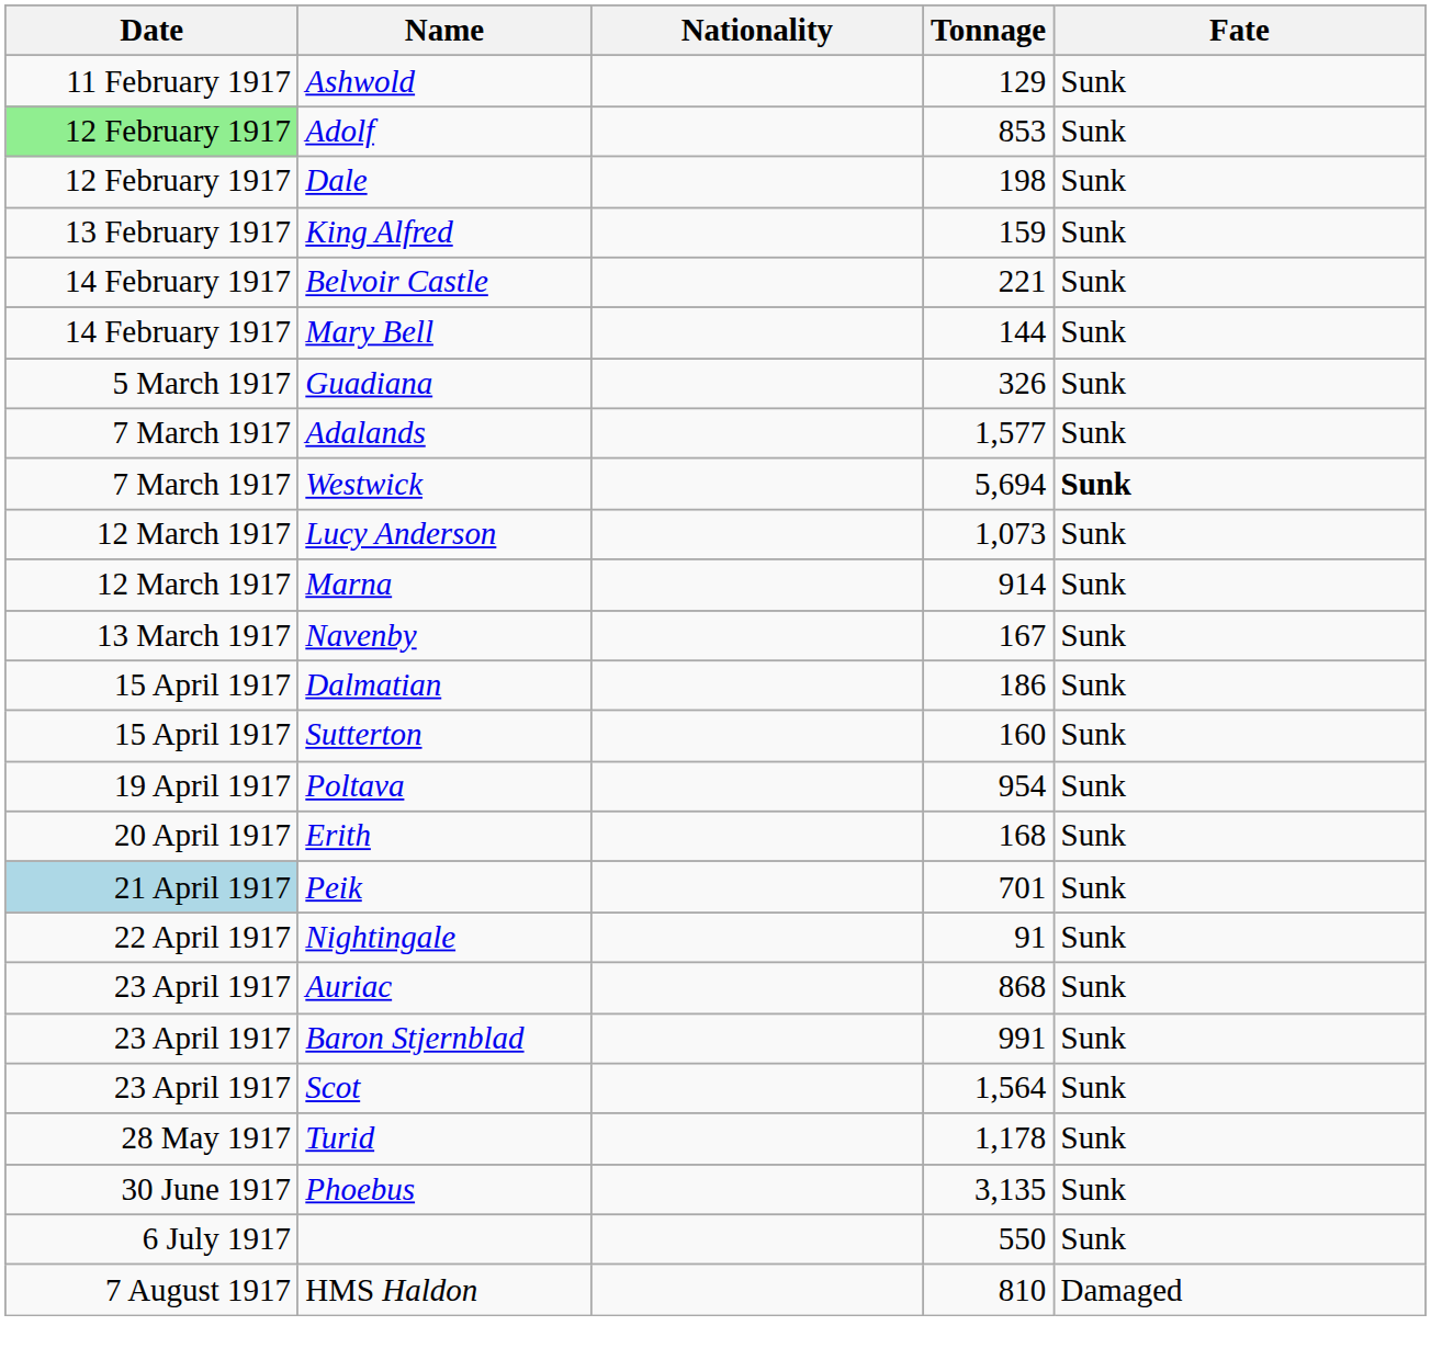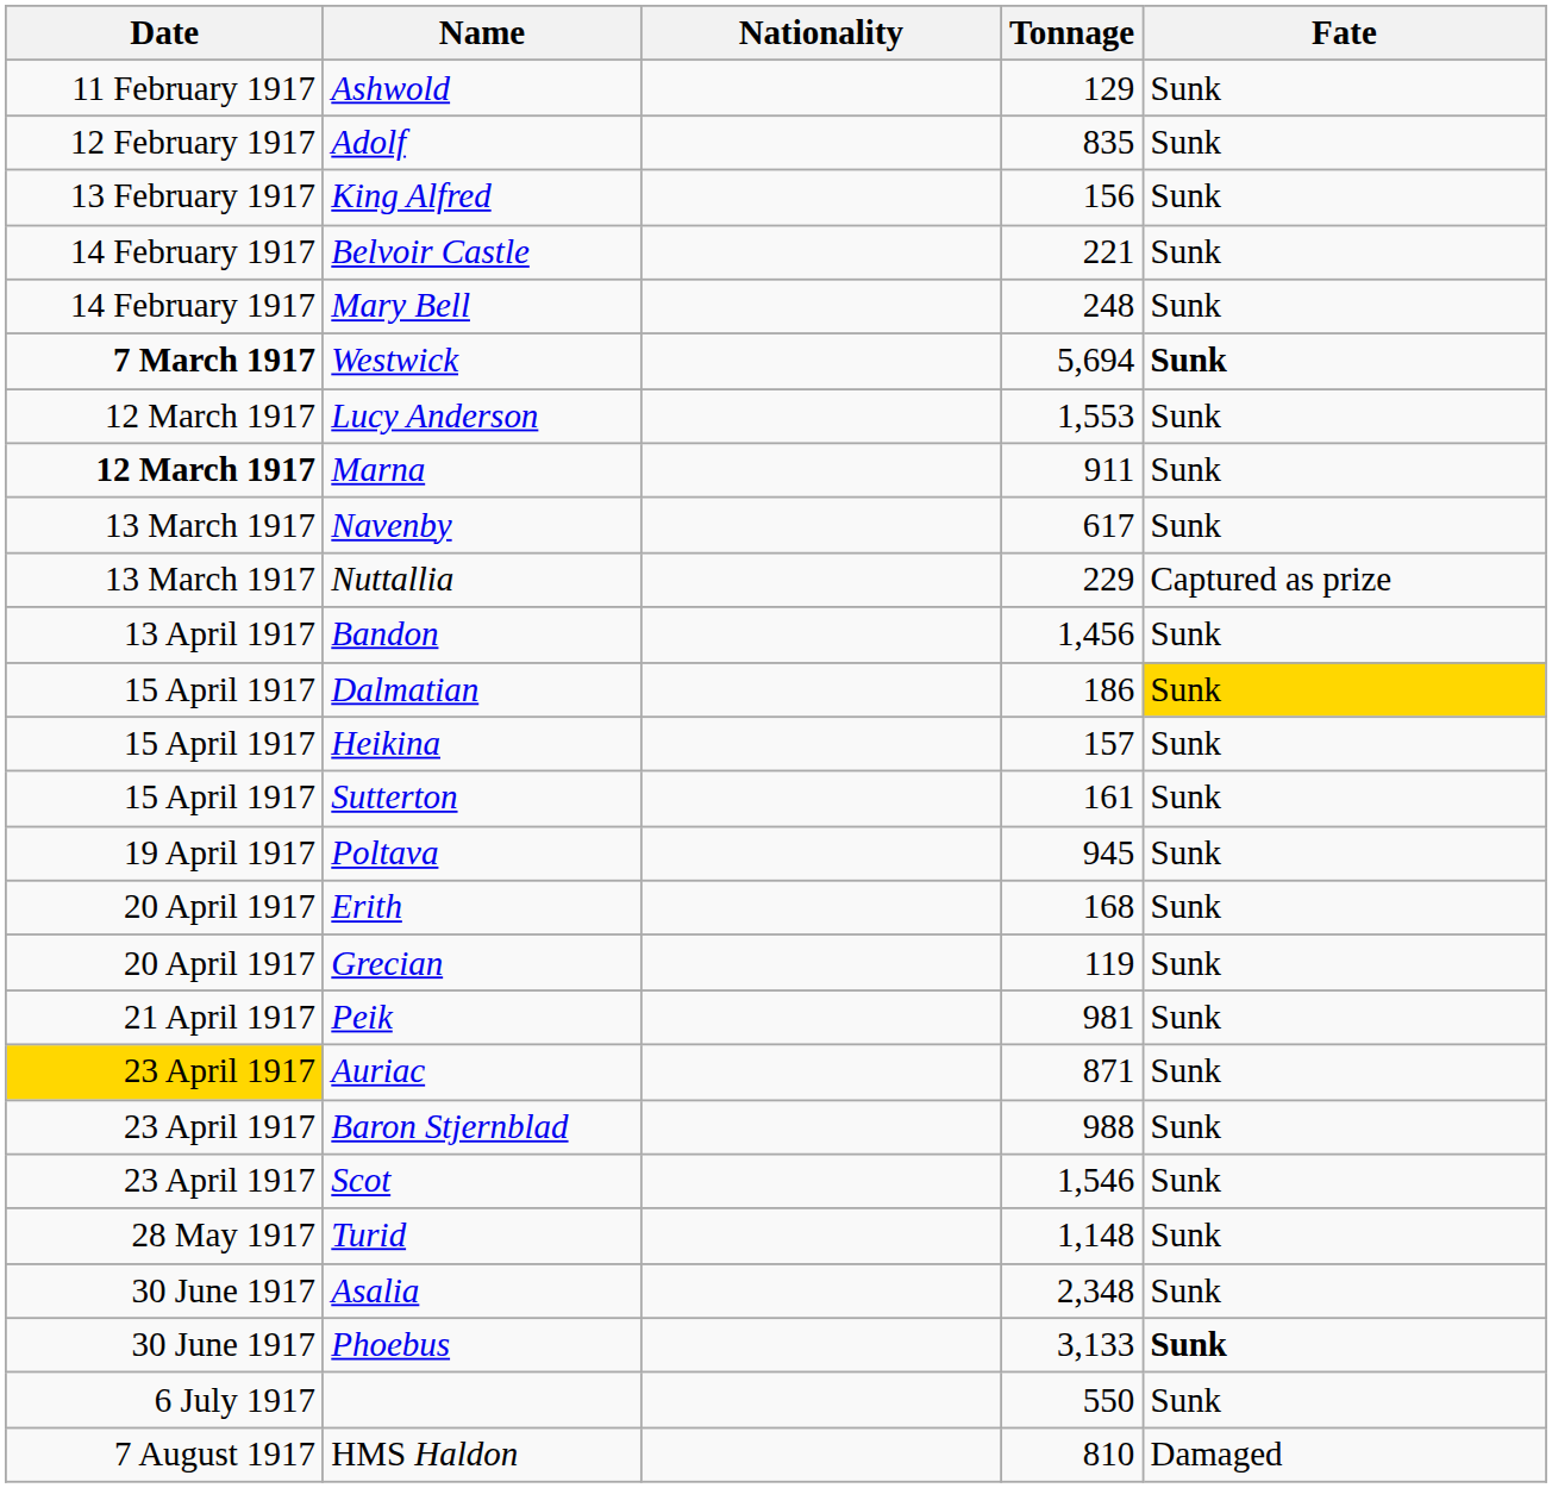Adolf | Date: lightgreen background -> no background
Adolf | Tonnage: 853 -> 835
- row: 12 February 1917 | Dale | 198 | Sunk
King Alfred | Tonnage: 159 -> 156
Mary Bell | Tonnage: 144 -> 248
- row: 5 March 1917 | Guadiana | 326 | Sunk
- row: 7 March 1917 | Adalands | 1,577 | Sunk
Westwick | Date: normal -> bold
Lucy Anderson | Tonnage: 1,073 -> 1,553
Marna | Date: normal -> bold
Marna | Tonnage: 914 -> 911
Navenby | Tonnage: 167 -> 617
+ row: 13 March 1917 | Nuttallia | 229 | Captured as prize
+ row: 13 April 1917 | Bandon | 1,456 | Sunk
Dalmatian | Fate: no background -> gold background
+ row: 15 April 1917 | Heikina | 157 | Sunk
Sutterton | Tonnage: 160 -> 161
Poltava | Tonnage: 954 -> 945
+ row: 20 April 1917 | Grecian | 119 | Sunk
Peik | Date: lightblue background -> no background
Peik | Tonnage: 701 -> 981
- row: 22 April 1917 | Nightingale | 91 | Sunk
Auriac | Date: no background -> gold background
Auriac | Tonnage: 868 -> 871
Baron Stjernblad | Tonnage: 991 -> 988
Scot | Tonnage: 1,564 -> 1,546
Turid | Tonnage: 1,178 -> 1,148
+ row: 30 June 1917 | Asalia | 2,348 | Sunk
Phoebus | Tonnage: 3,135 -> 3,133
Phoebus | Fate: normal -> bold
